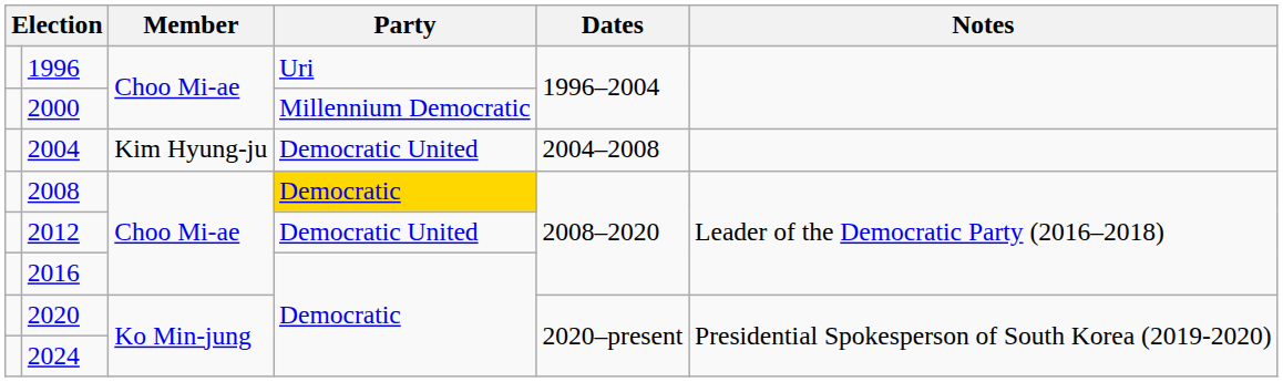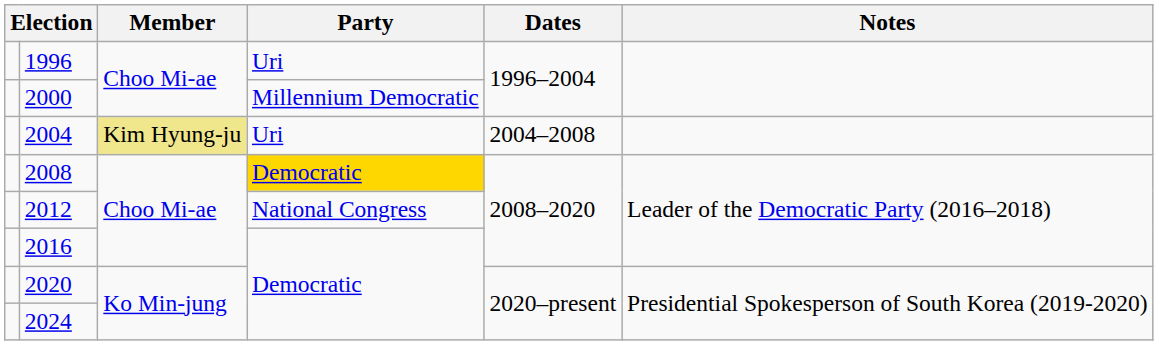2004 | Member: no background -> khaki background
2004 | Party: Democratic United -> Uri
2012 | Party: Democratic United -> National Congress
